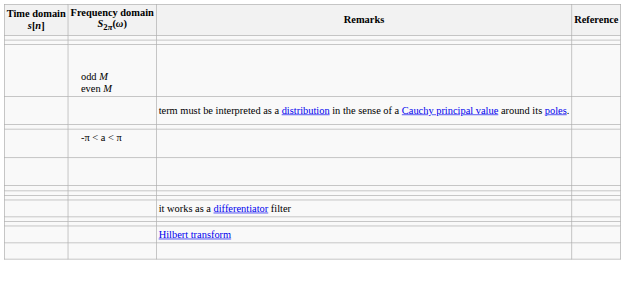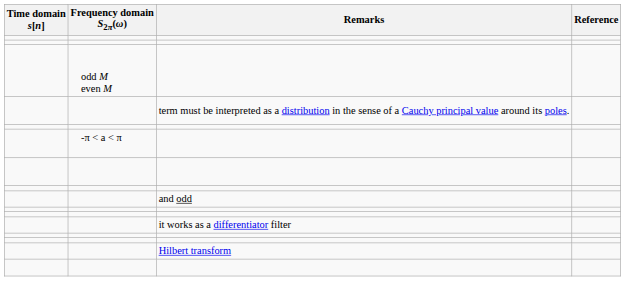+ row: and odd
